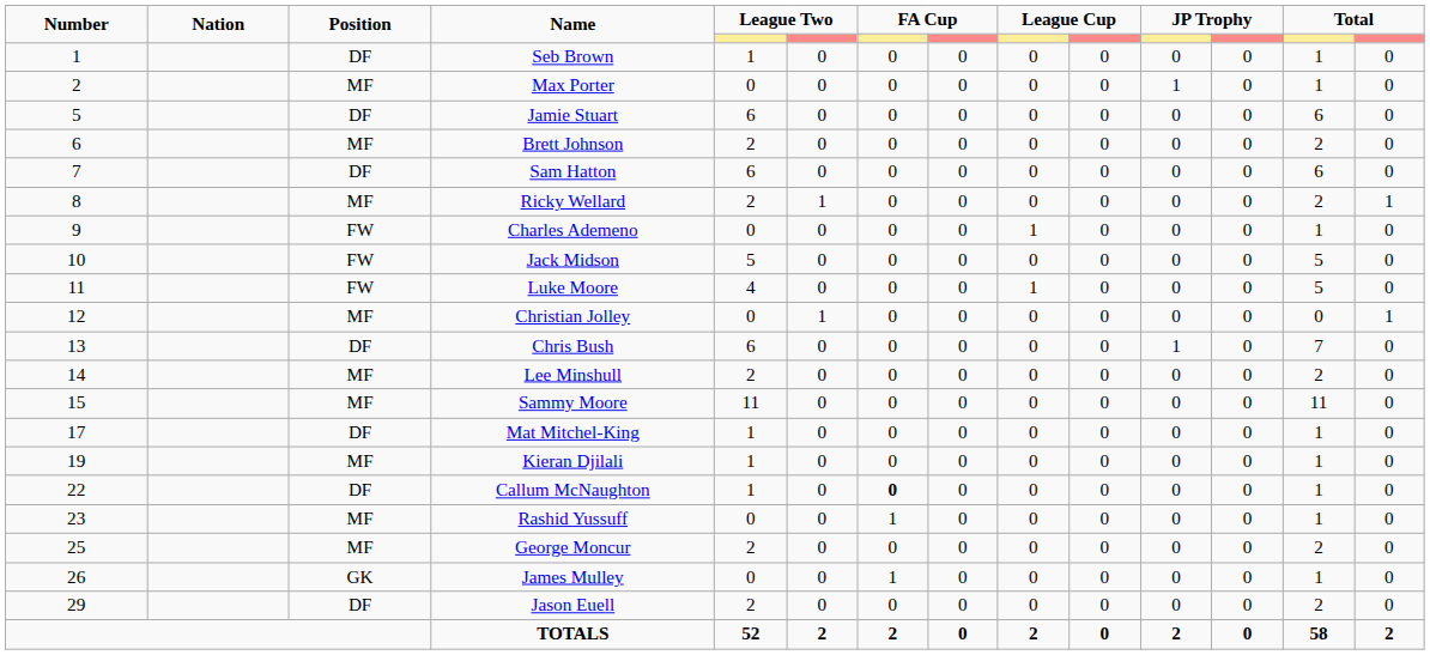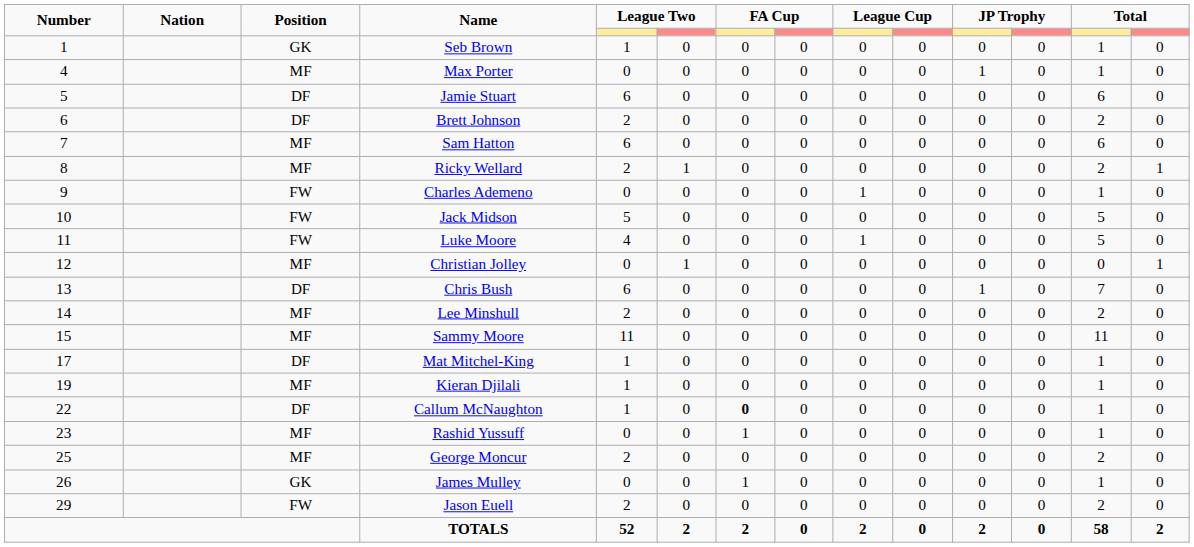Seb Brown | Position: DF -> GK
Max Porter | Number: 2 -> 4
Brett Johnson | Position: MF -> DF
Sam Hatton | Position: DF -> MF
Jason Euell | Position: DF -> FW
